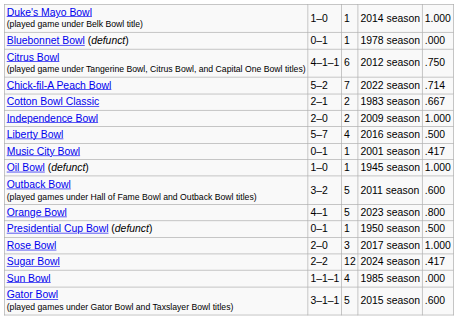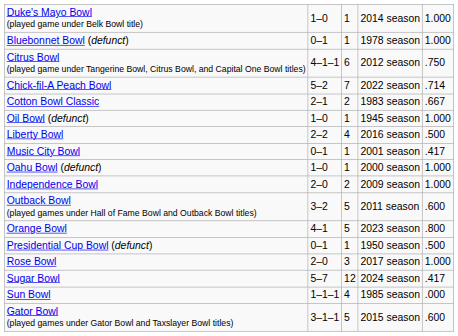Bluebonnet Bowl (defunct) | column 5: .000 -> 1.000
rows swapped: Independence Bowl <-> Oil Bowl (defunct)
Liberty Bowl | column 2: 5–7 -> 2–2
+ row: Oahu Bowl (defunct) | 1–0 | 1 | 2000 season | 1.000
Sugar Bowl | column 2: 2–2 -> 5–7
